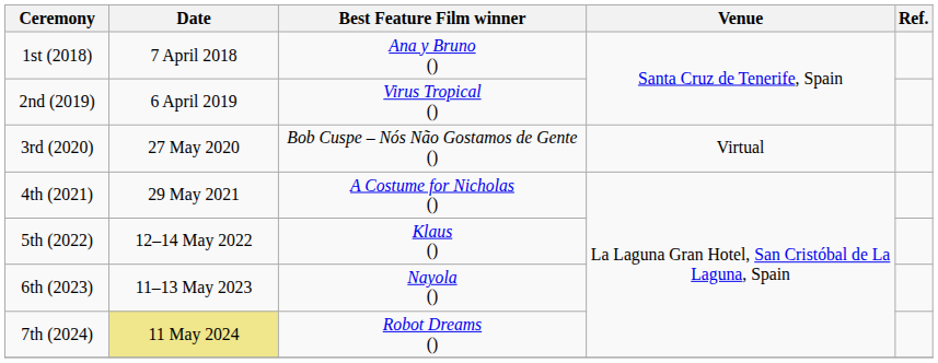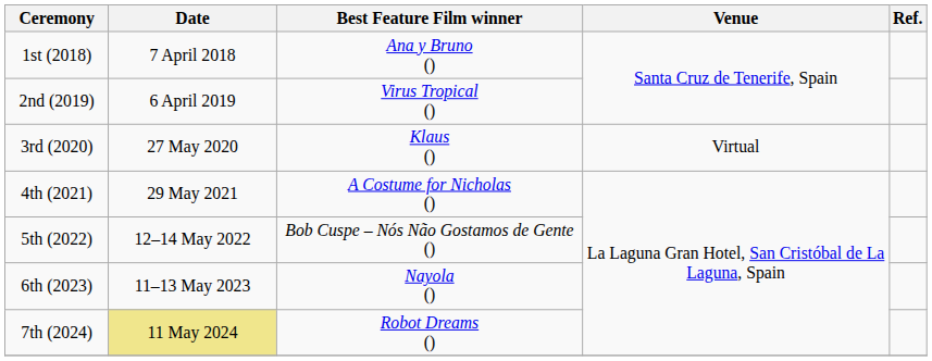3rd (2020) | Best Feature Film winner: Bob Cuspe – Nós Não Gostamos de Gente () -> Klaus ()
5th (2022) | Best Feature Film winner: Klaus () -> Bob Cuspe – Nós Não Gostamos de Gente ()
